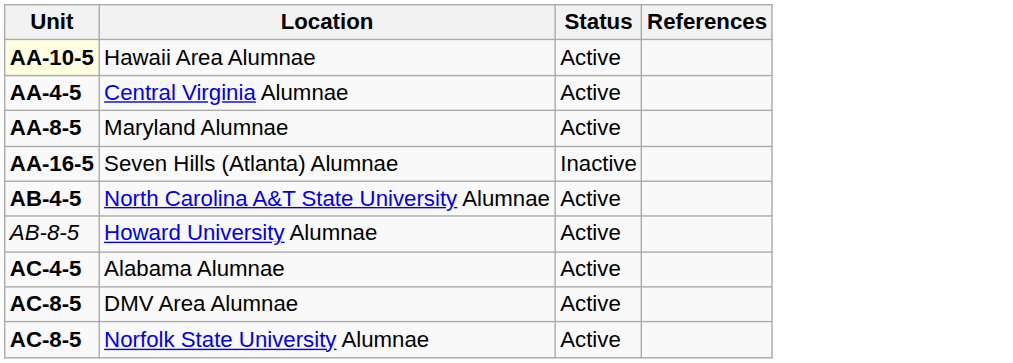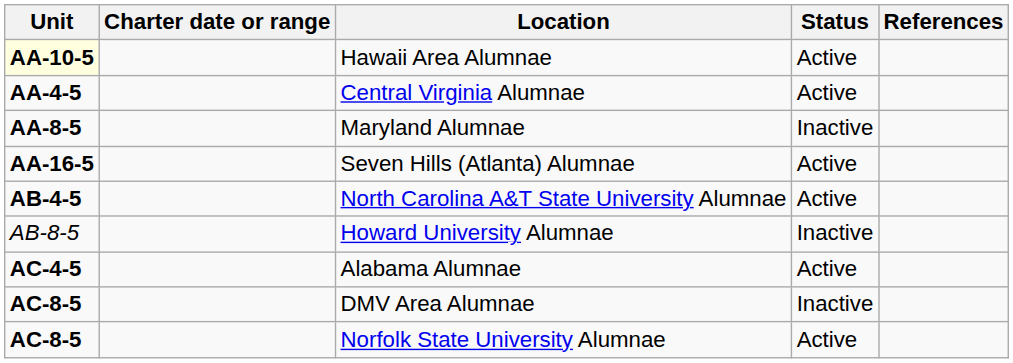+ column: Charter date or range
Maryland Alumnae | Status: Active -> Inactive
Seven Hills (Atlanta) Alumnae | Status: Inactive -> Active
Howard University Alumnae | Status: Active -> Inactive
DMV Area Alumnae | Status: Active -> Inactive
